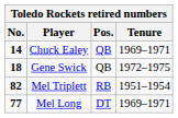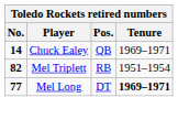- row: 18 | Gene Swick | QB | 1972–1975
Mel Long | Tenure: normal -> bold
